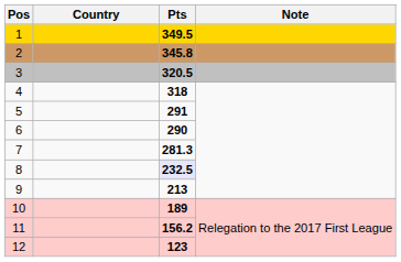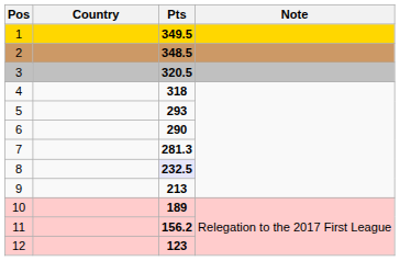2 | Pts: 345.8 -> 348.5
5 | Pts: 291 -> 293
